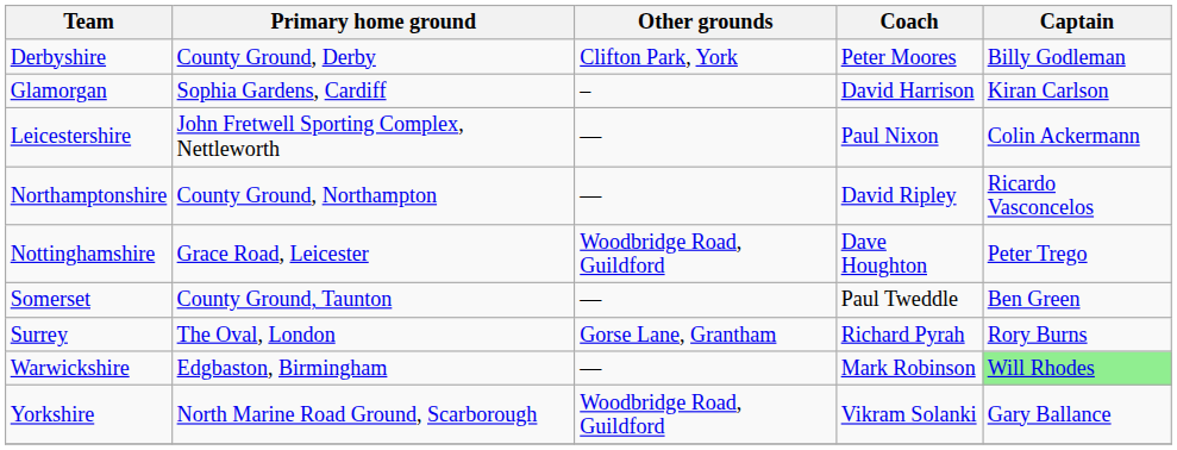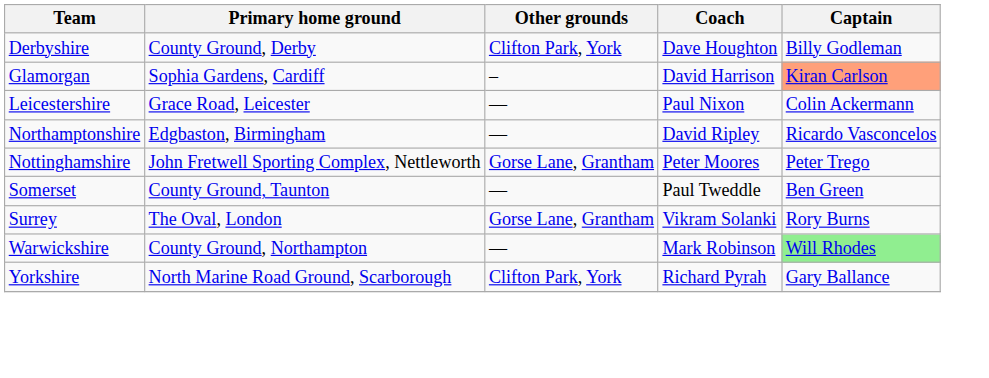Derbyshire | Coach: Peter Moores -> Dave Houghton
Glamorgan | Captain: no background -> lightsalmon background
Leicestershire | Primary home ground: John Fretwell Sporting Complex, Nettleworth -> Grace Road, Leicester
Northamptonshire | Primary home ground: County Ground, Northampton -> Edgbaston, Birmingham
Nottinghamshire | Primary home ground: Grace Road, Leicester -> John Fretwell Sporting Complex, Nettleworth
Nottinghamshire | Other grounds: Woodbridge Road, Guildford -> Gorse Lane, Grantham
Nottinghamshire | Coach: Dave Houghton -> Peter Moores
Surrey | Coach: Richard Pyrah -> Vikram Solanki
Warwickshire | Primary home ground: Edgbaston, Birmingham -> County Ground, Northampton
Yorkshire | Other grounds: Woodbridge Road, Guildford -> Clifton Park, York
Yorkshire | Coach: Vikram Solanki -> Richard Pyrah
